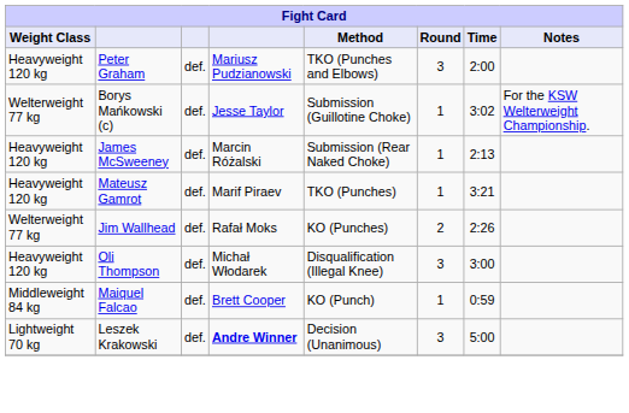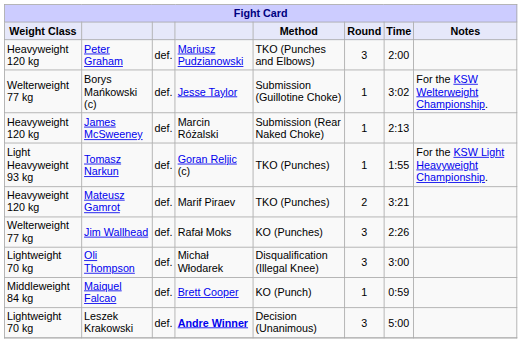+ row: Light Heavyweight 93 kg | Tomasz Narkun | def. | Goran Reljic (c) | TKO (Punches) | 1 | 1:55 | For the KSW Light Heavyweight Championship.
Mateusz Gamrot | Round: 1 -> 2
Jim Wallhead | Round: 2 -> 3
Oli Thompson | Weight Class: Heavyweight 120 kg -> Lightweight 70 kg
